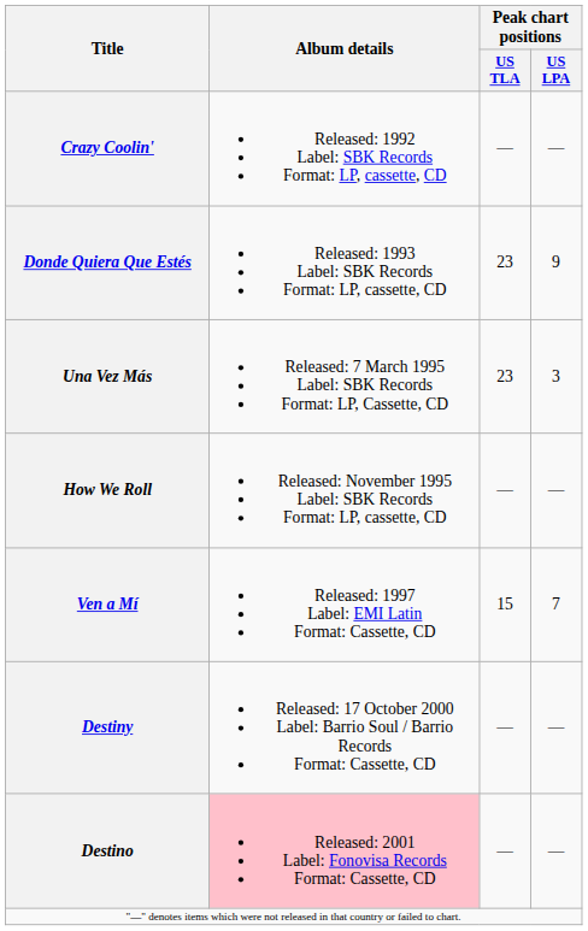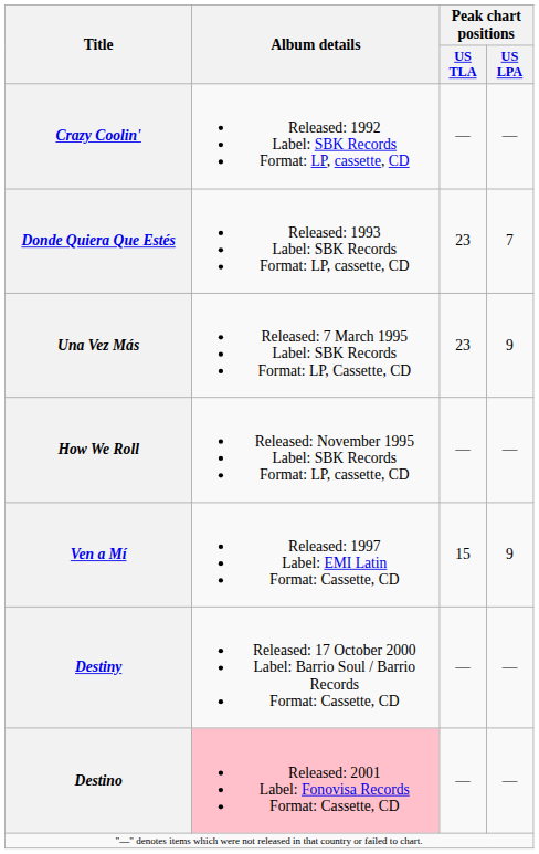Donde Quiera Que Estés | Peak chart positions / US LPA: 9 -> 7
Una Vez Más | Peak chart positions / US LPA: 3 -> 9
Ven a Mí | Peak chart positions / US LPA: 7 -> 9
